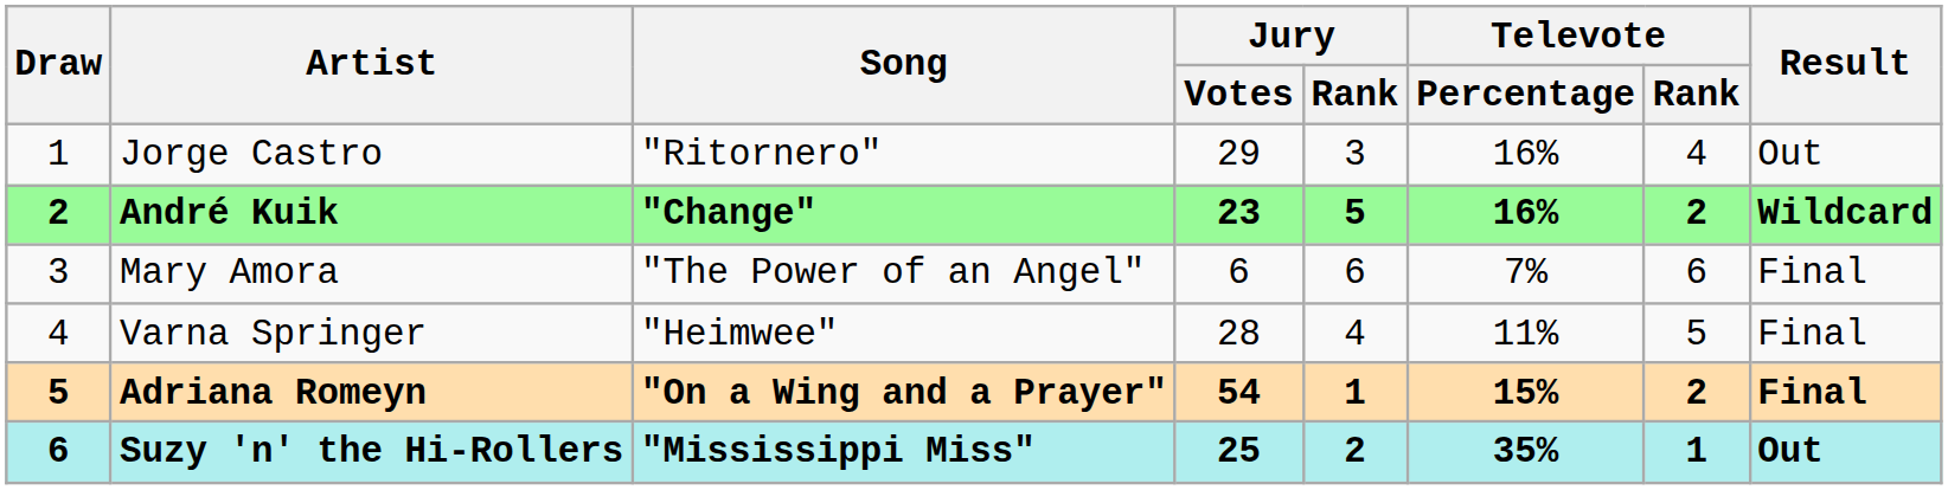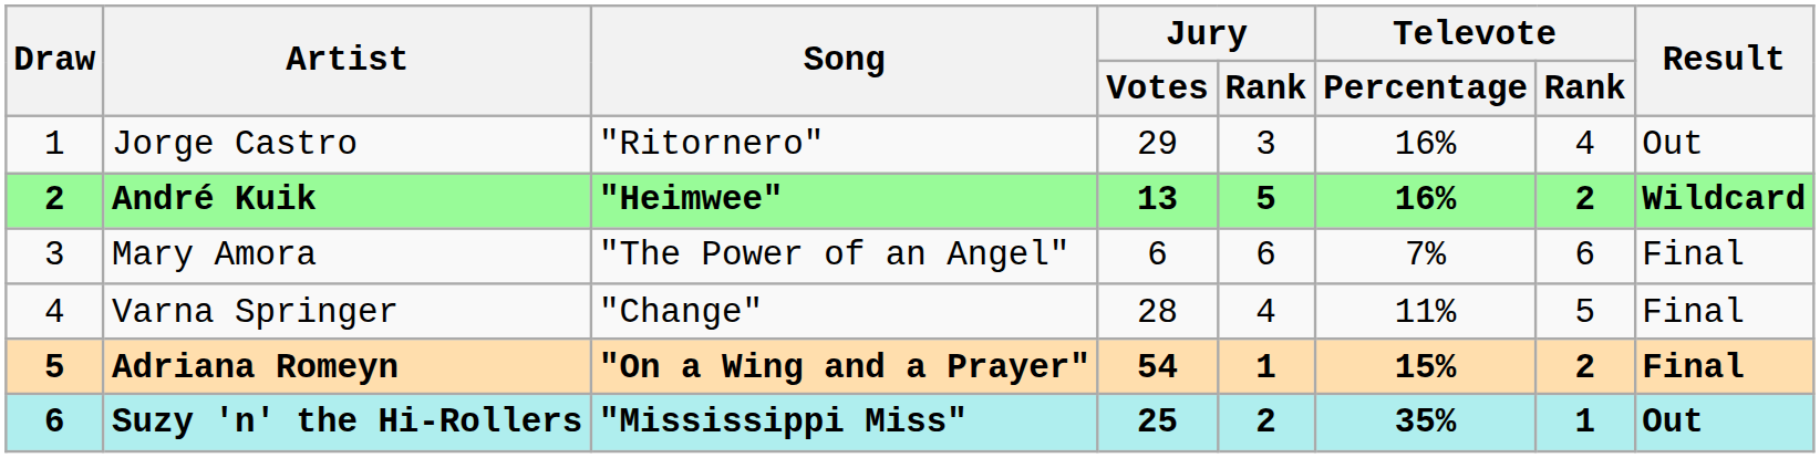André Kuik | Song: "Change" -> "Heimwee"
André Kuik | Jury / Votes: 23 -> 13
Varna Springer | Song: "Heimwee" -> "Change"
